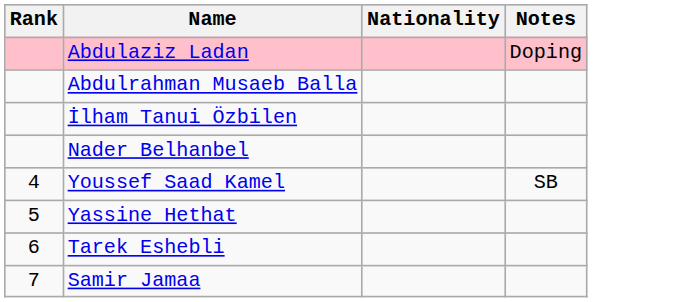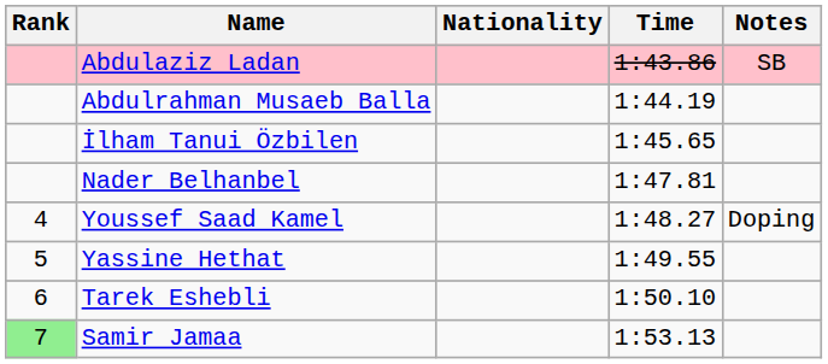+ column: Time | 1:43.86 | 1:44.19 | 1:45.65 | 1:47.81 | 1:48.27 | 1:49.55 | 1:50.10 | 1:53.13
Abdulaziz Ladan | Notes: Doping -> SB
Youssef Saad Kamel | Notes: SB -> Doping
Samir Jamaa | Rank: no background -> lightgreen background
